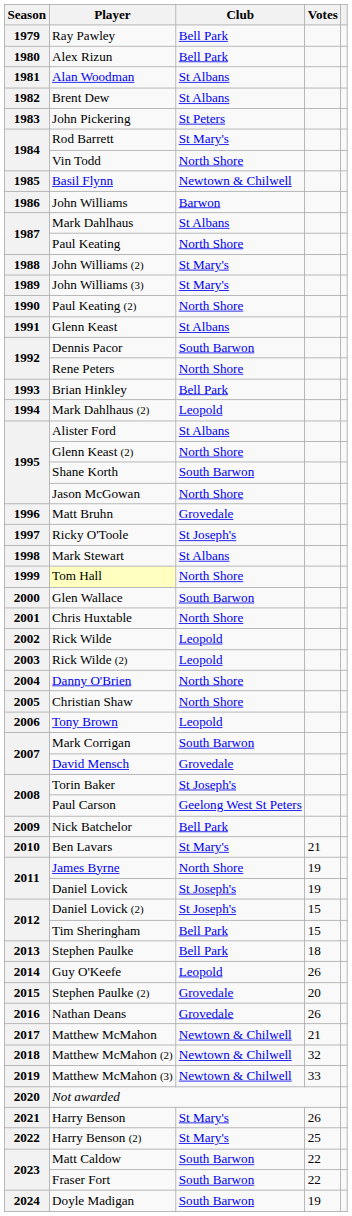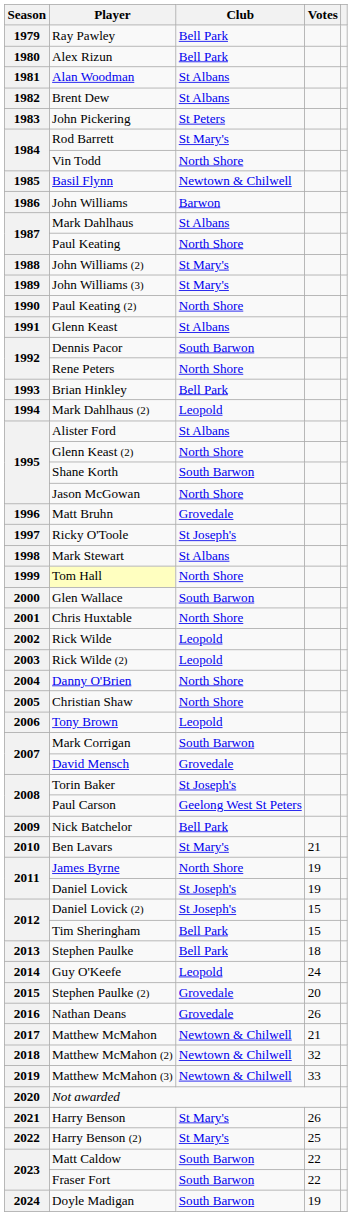Guy O'Keefe | Votes: 26 -> 24
